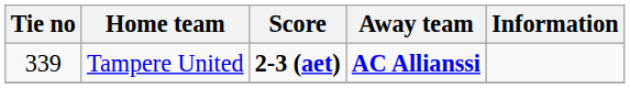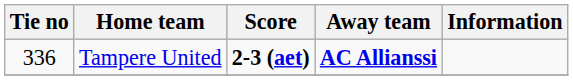Tampere United | Tie no: 339 -> 336
